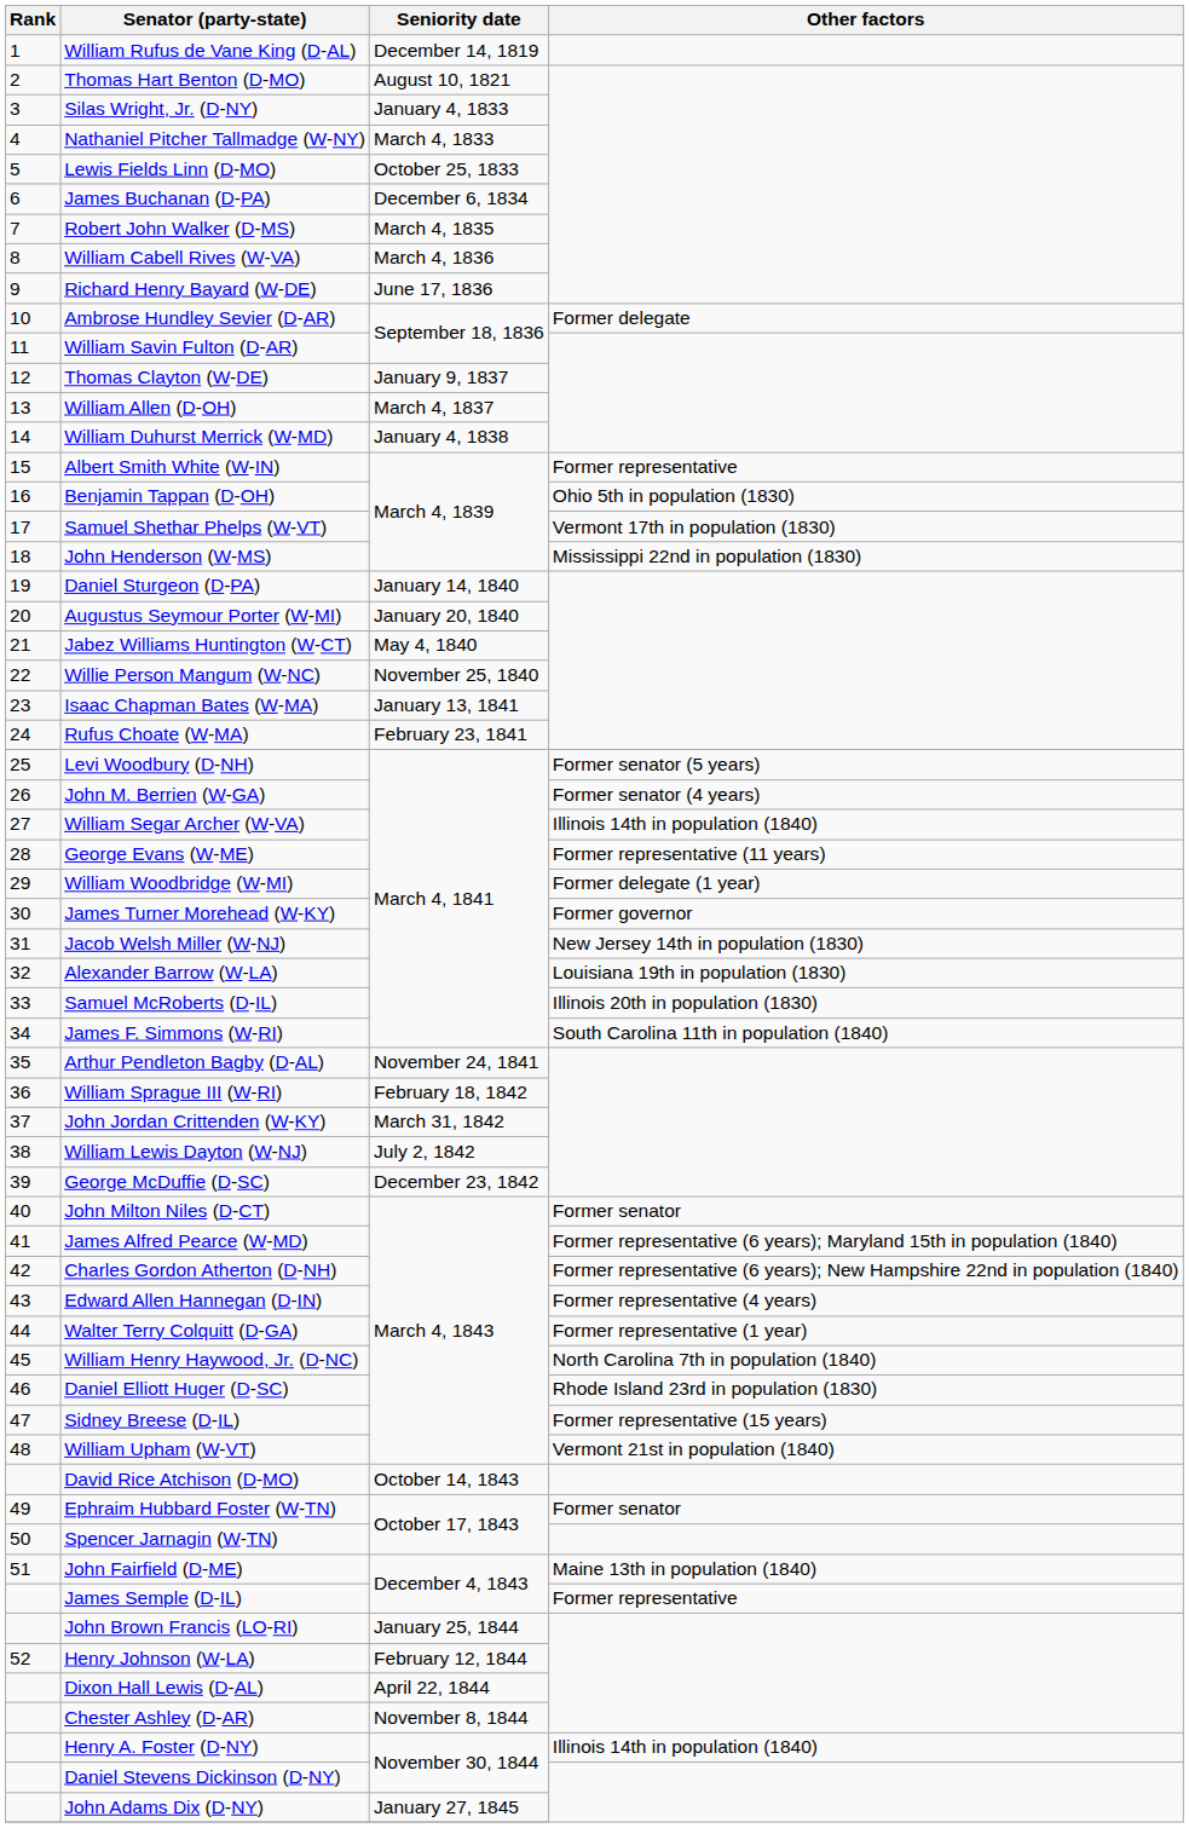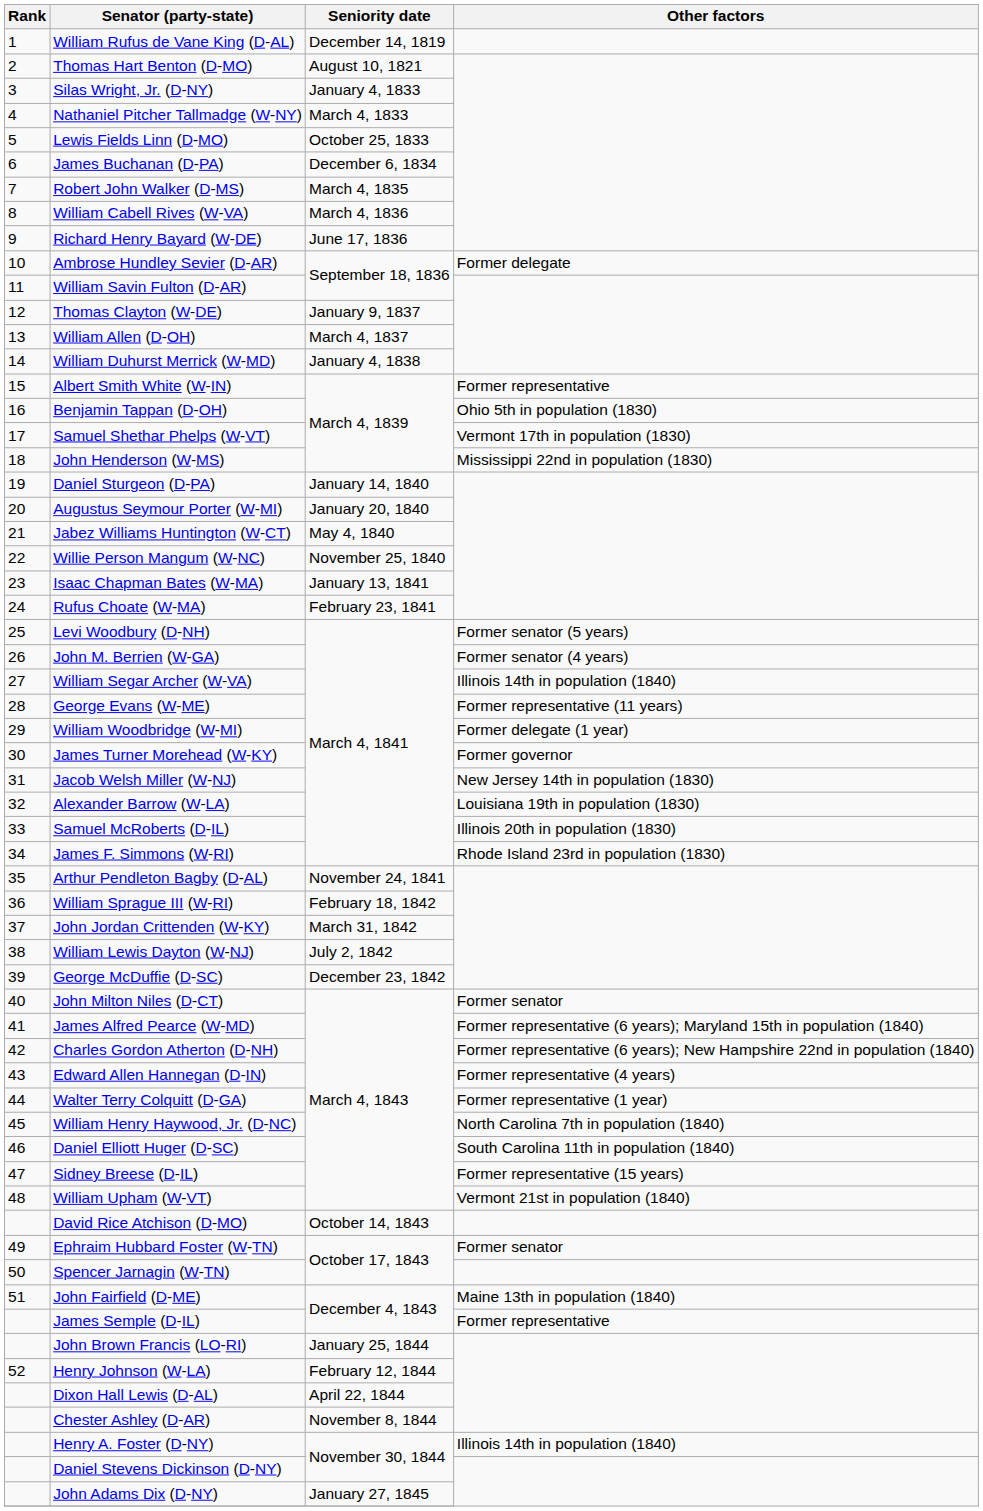James F. Simmons (W-RI) | Other factors: South Carolina 11th in population (1840) -> Rhode Island 23rd in population (1830)
Daniel Elliott Huger (D-SC) | Other factors: Rhode Island 23rd in population (1830) -> South Carolina 11th in population (1840)
